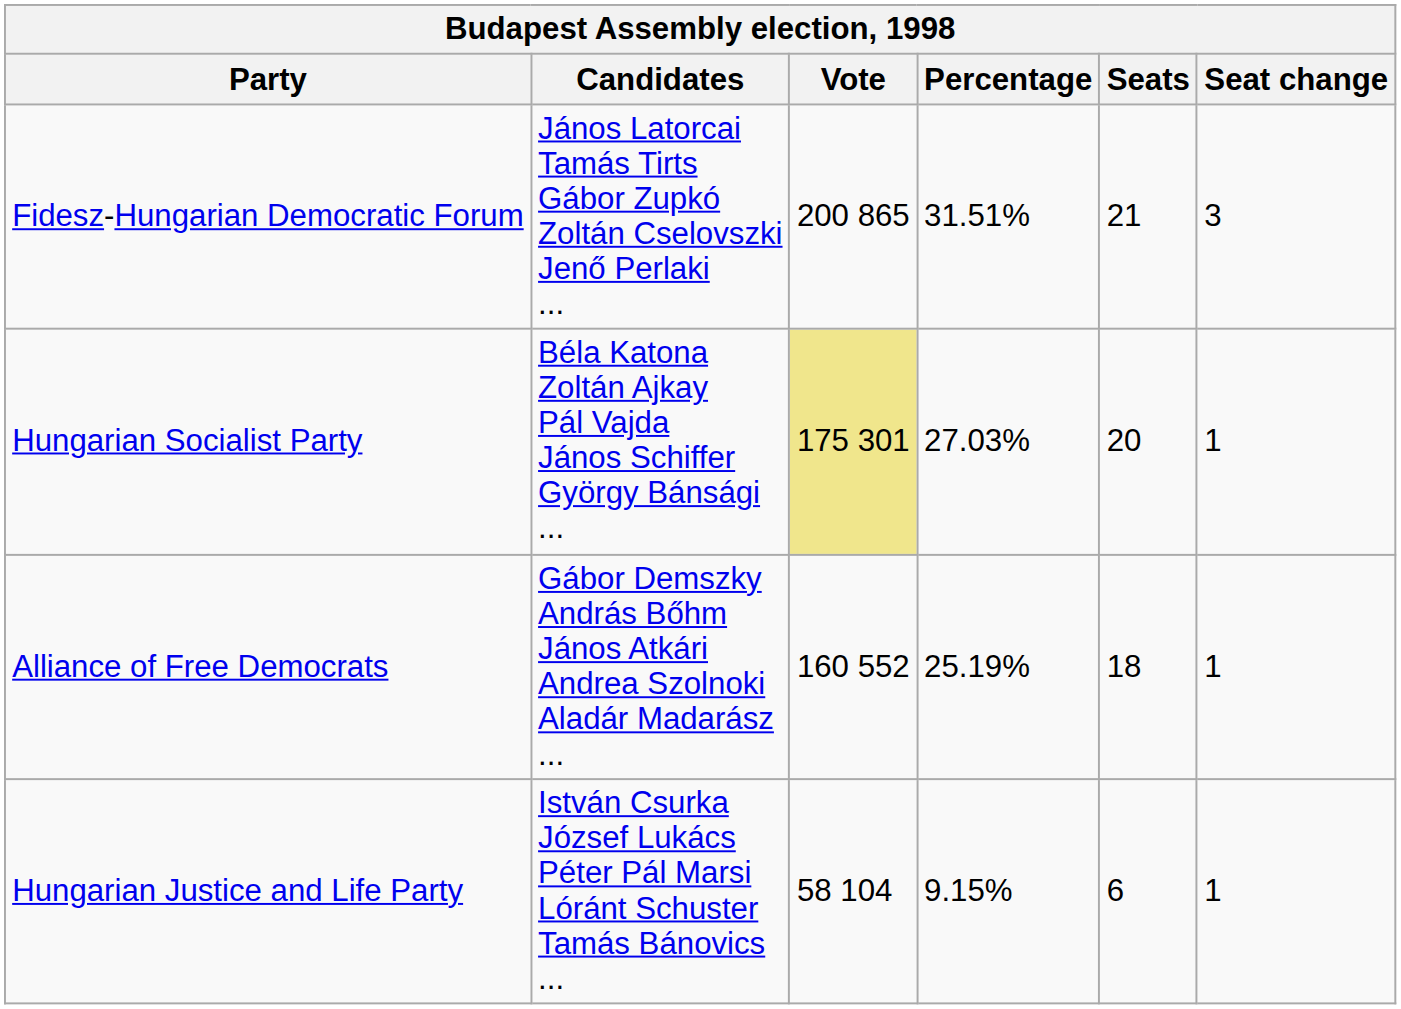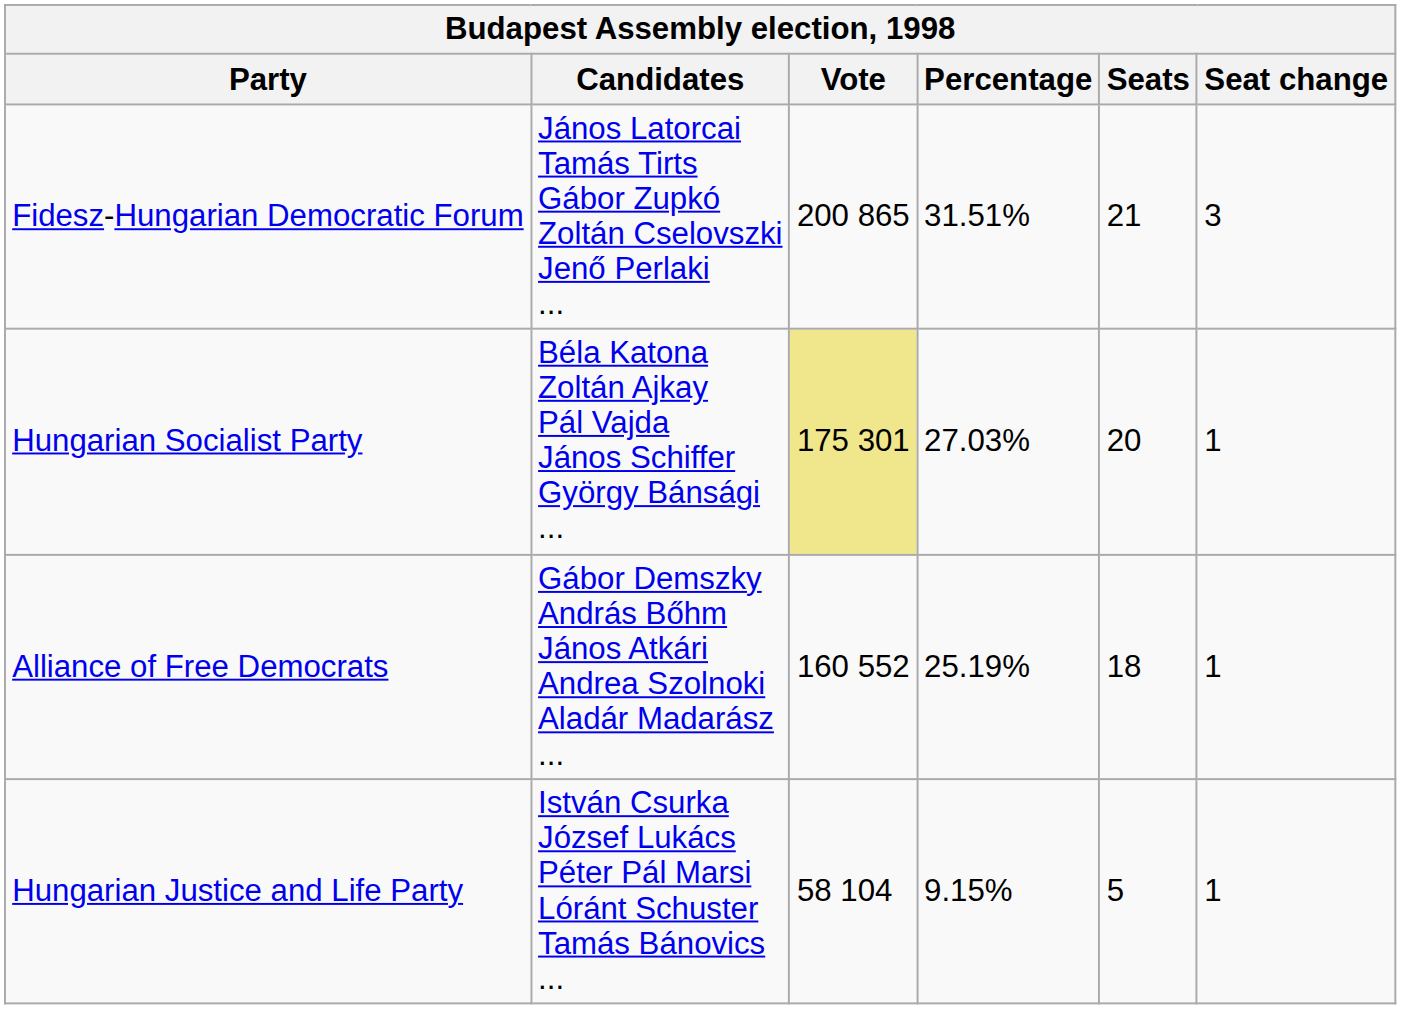Hungarian Justice and Life Party | Seats: 6 -> 5
